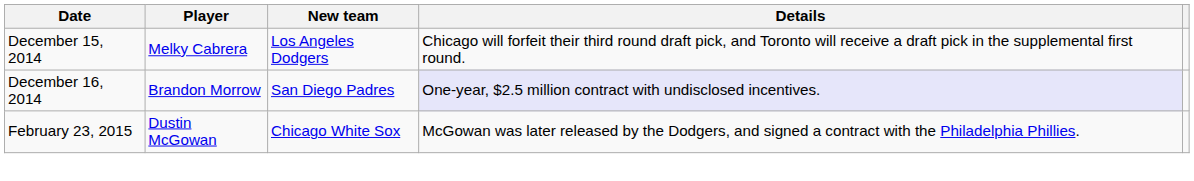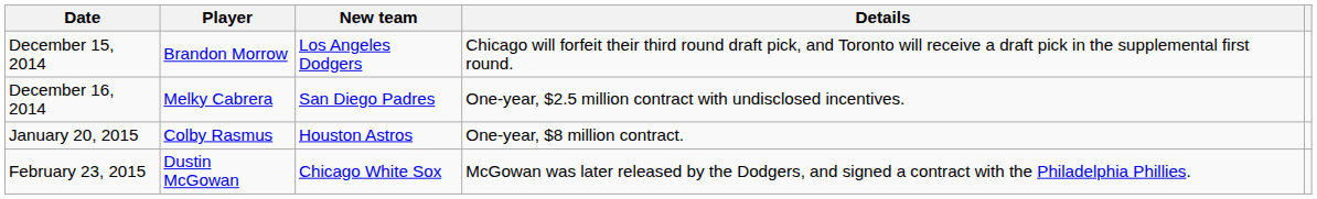December 15, 2014 | Player: Melky Cabrera -> Brandon Morrow
December 16, 2014 | Player: Brandon Morrow -> Melky Cabrera
December 16, 2014 | Details: lavender background -> no background
+ row: January 20, 2015 | Colby Rasmus | Houston Astros | One-year, $8 million contract.
